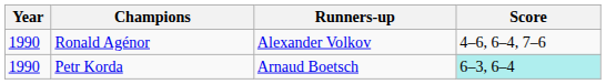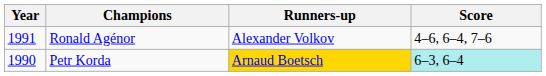Ronald Agénor | Year: 1990 -> 1991
Petr Korda | Runners-up: no background -> gold background
